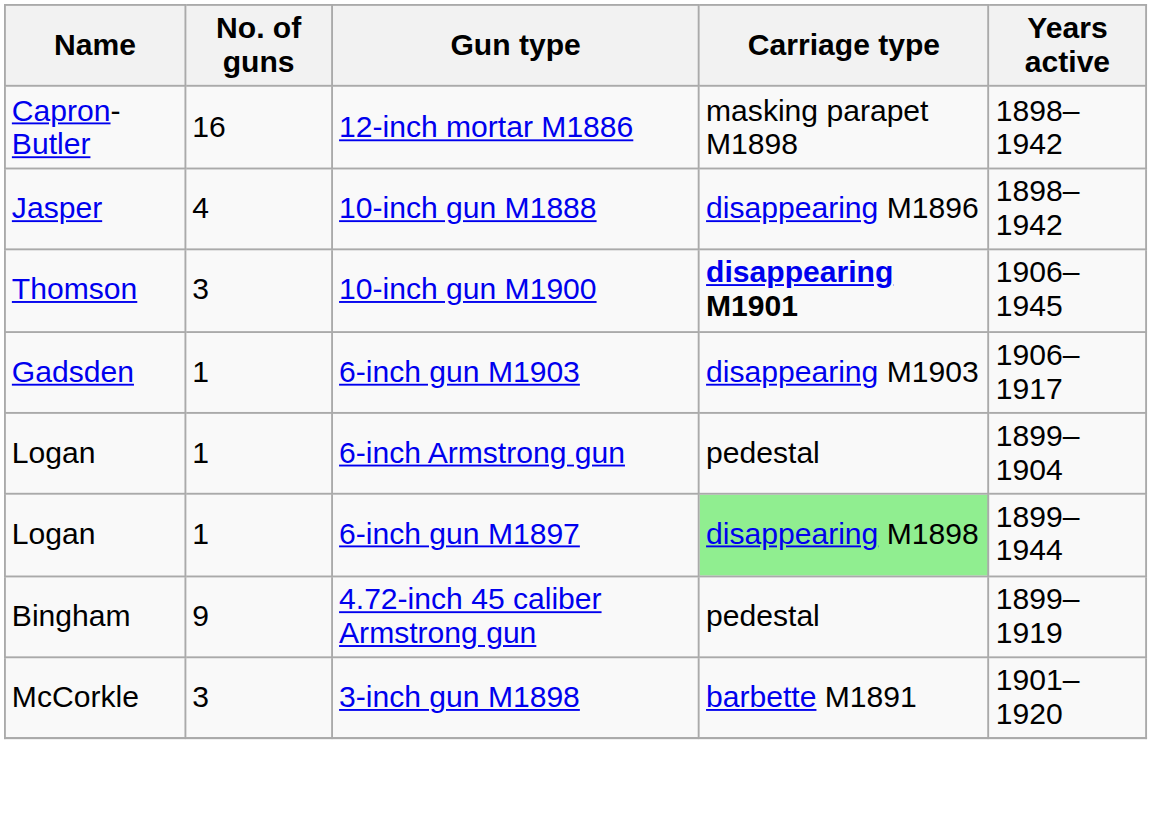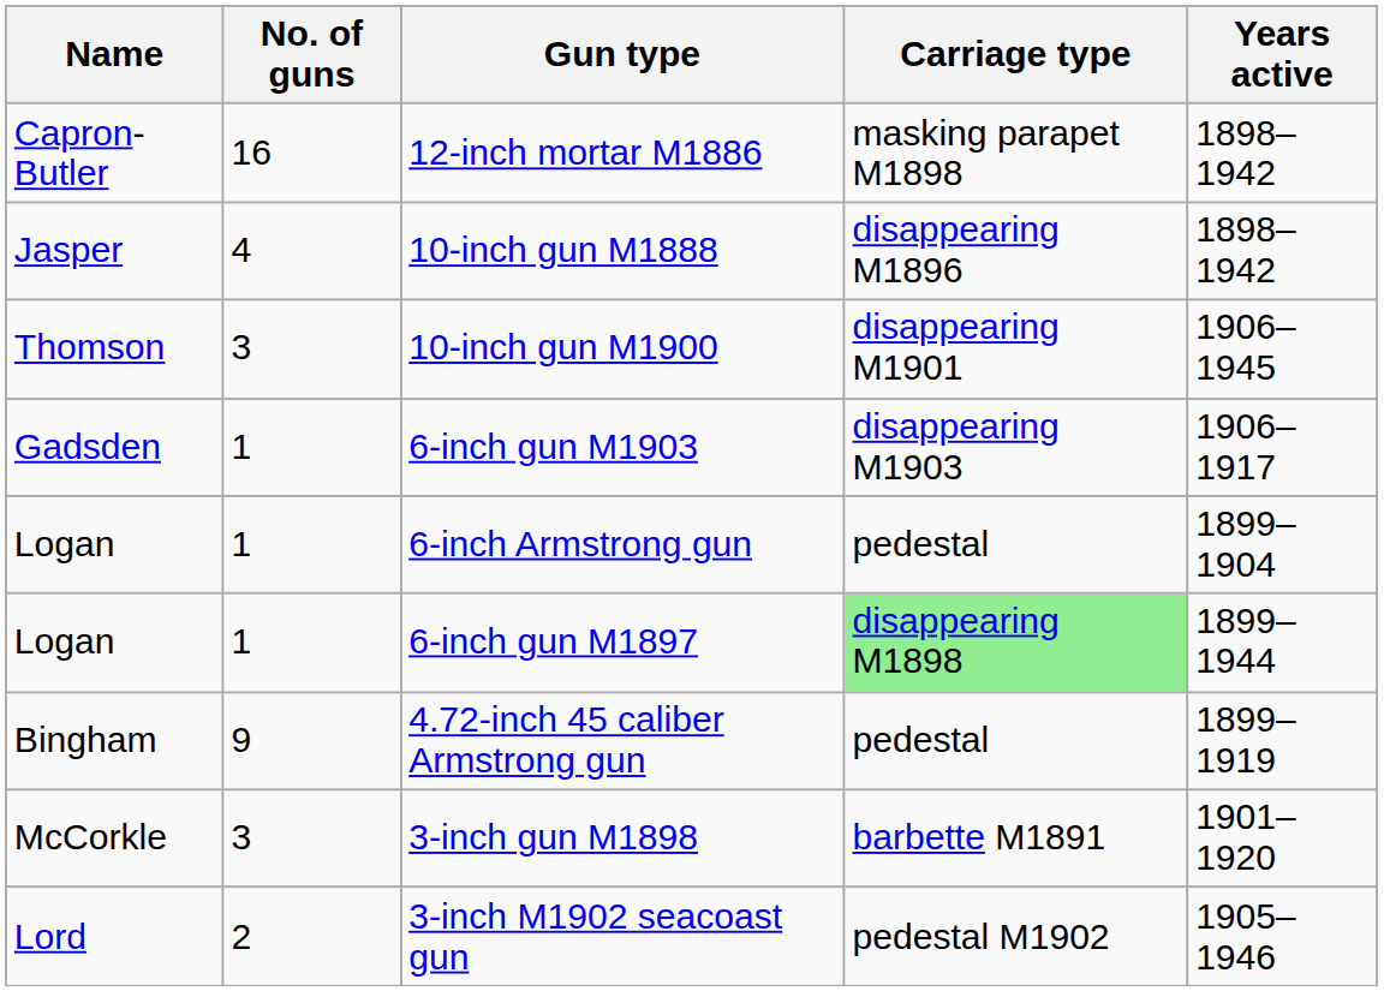10-inch gun M1900 | Carriage type: bold -> normal
+ row: Lord | 2 | 3-inch M1902 seacoast gun | pedestal M1902 | 1905–1946
